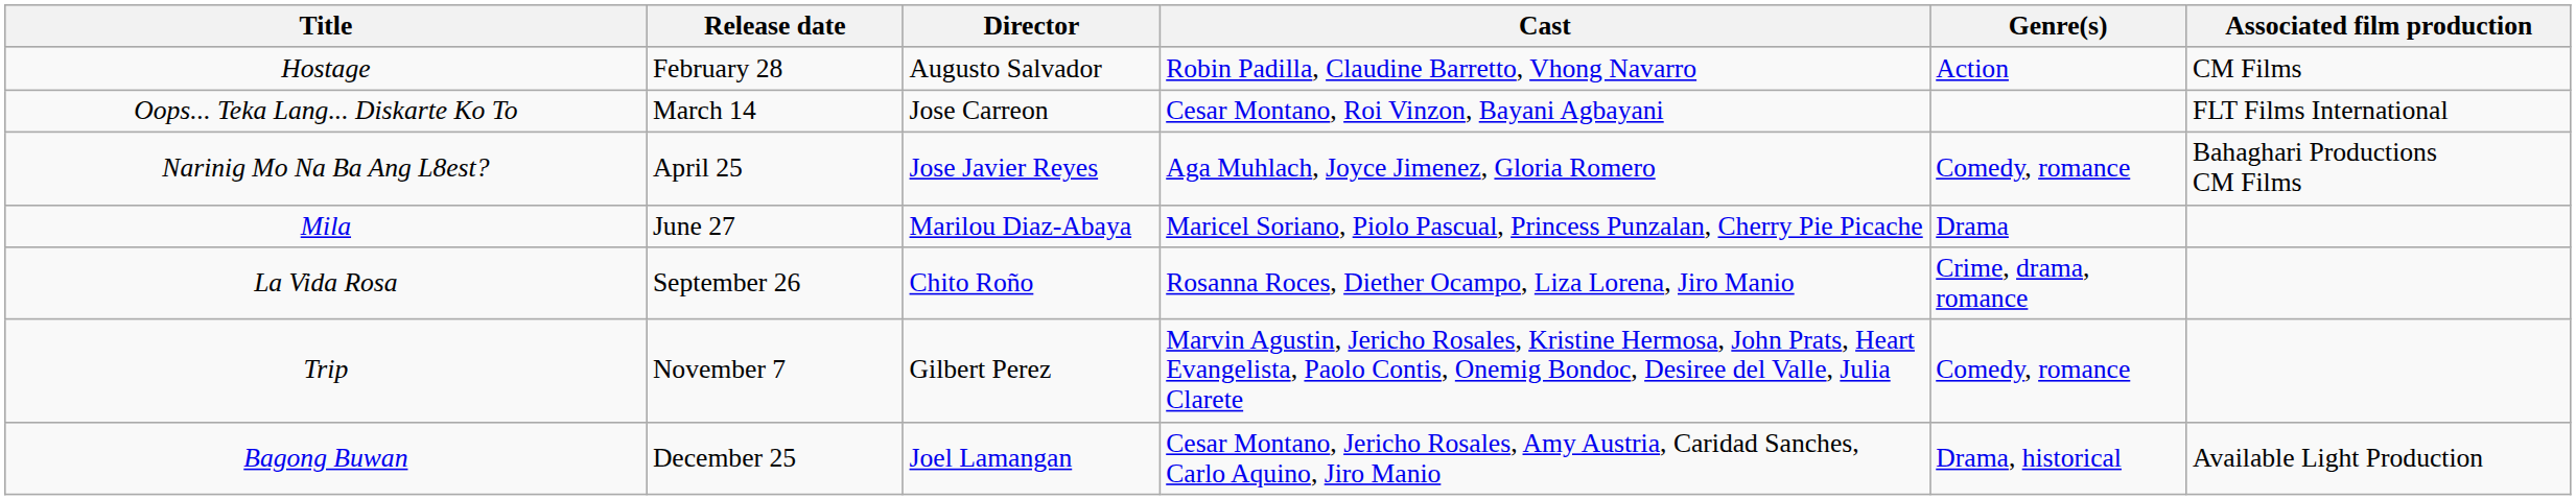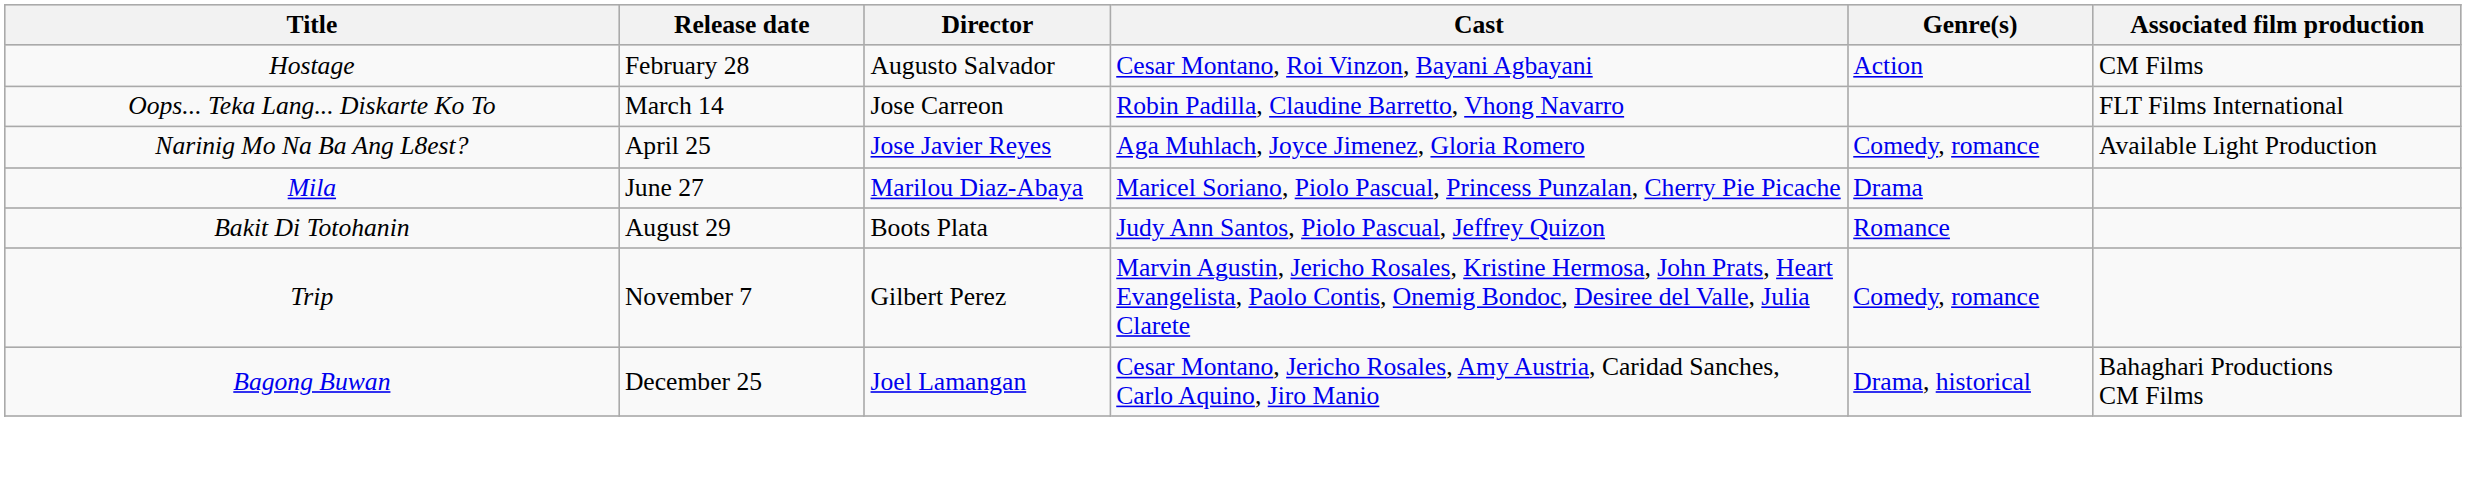Hostage | Cast: Robin Padilla, Claudine Barretto, Vhong Navarro -> Cesar Montano, Roi Vinzon, Bayani Agbayani
Oops... Teka Lang... Diskarte Ko To | Cast: Cesar Montano, Roi Vinzon, Bayani Agbayani -> Robin Padilla, Claudine Barretto, Vhong Navarro
Narinig Mo Na Ba Ang L8est? | Associated film production: Bahaghari Productions CM Films -> Available Light Production
+ row: Bakit Di Totohanin | August 29 | Boots Plata | Judy Ann Santos, Piolo Pascual, Jeffrey Quizon | Romance
- row: La Vida Rosa | September 26 | Chito Roño | Rosanna Roces, Diether Ocampo, Liza Lorena, Jiro Manio | Crime, drama, romance
Bagong Buwan | Associated film production: Available Light Production -> Bahaghari Productions CM Films
